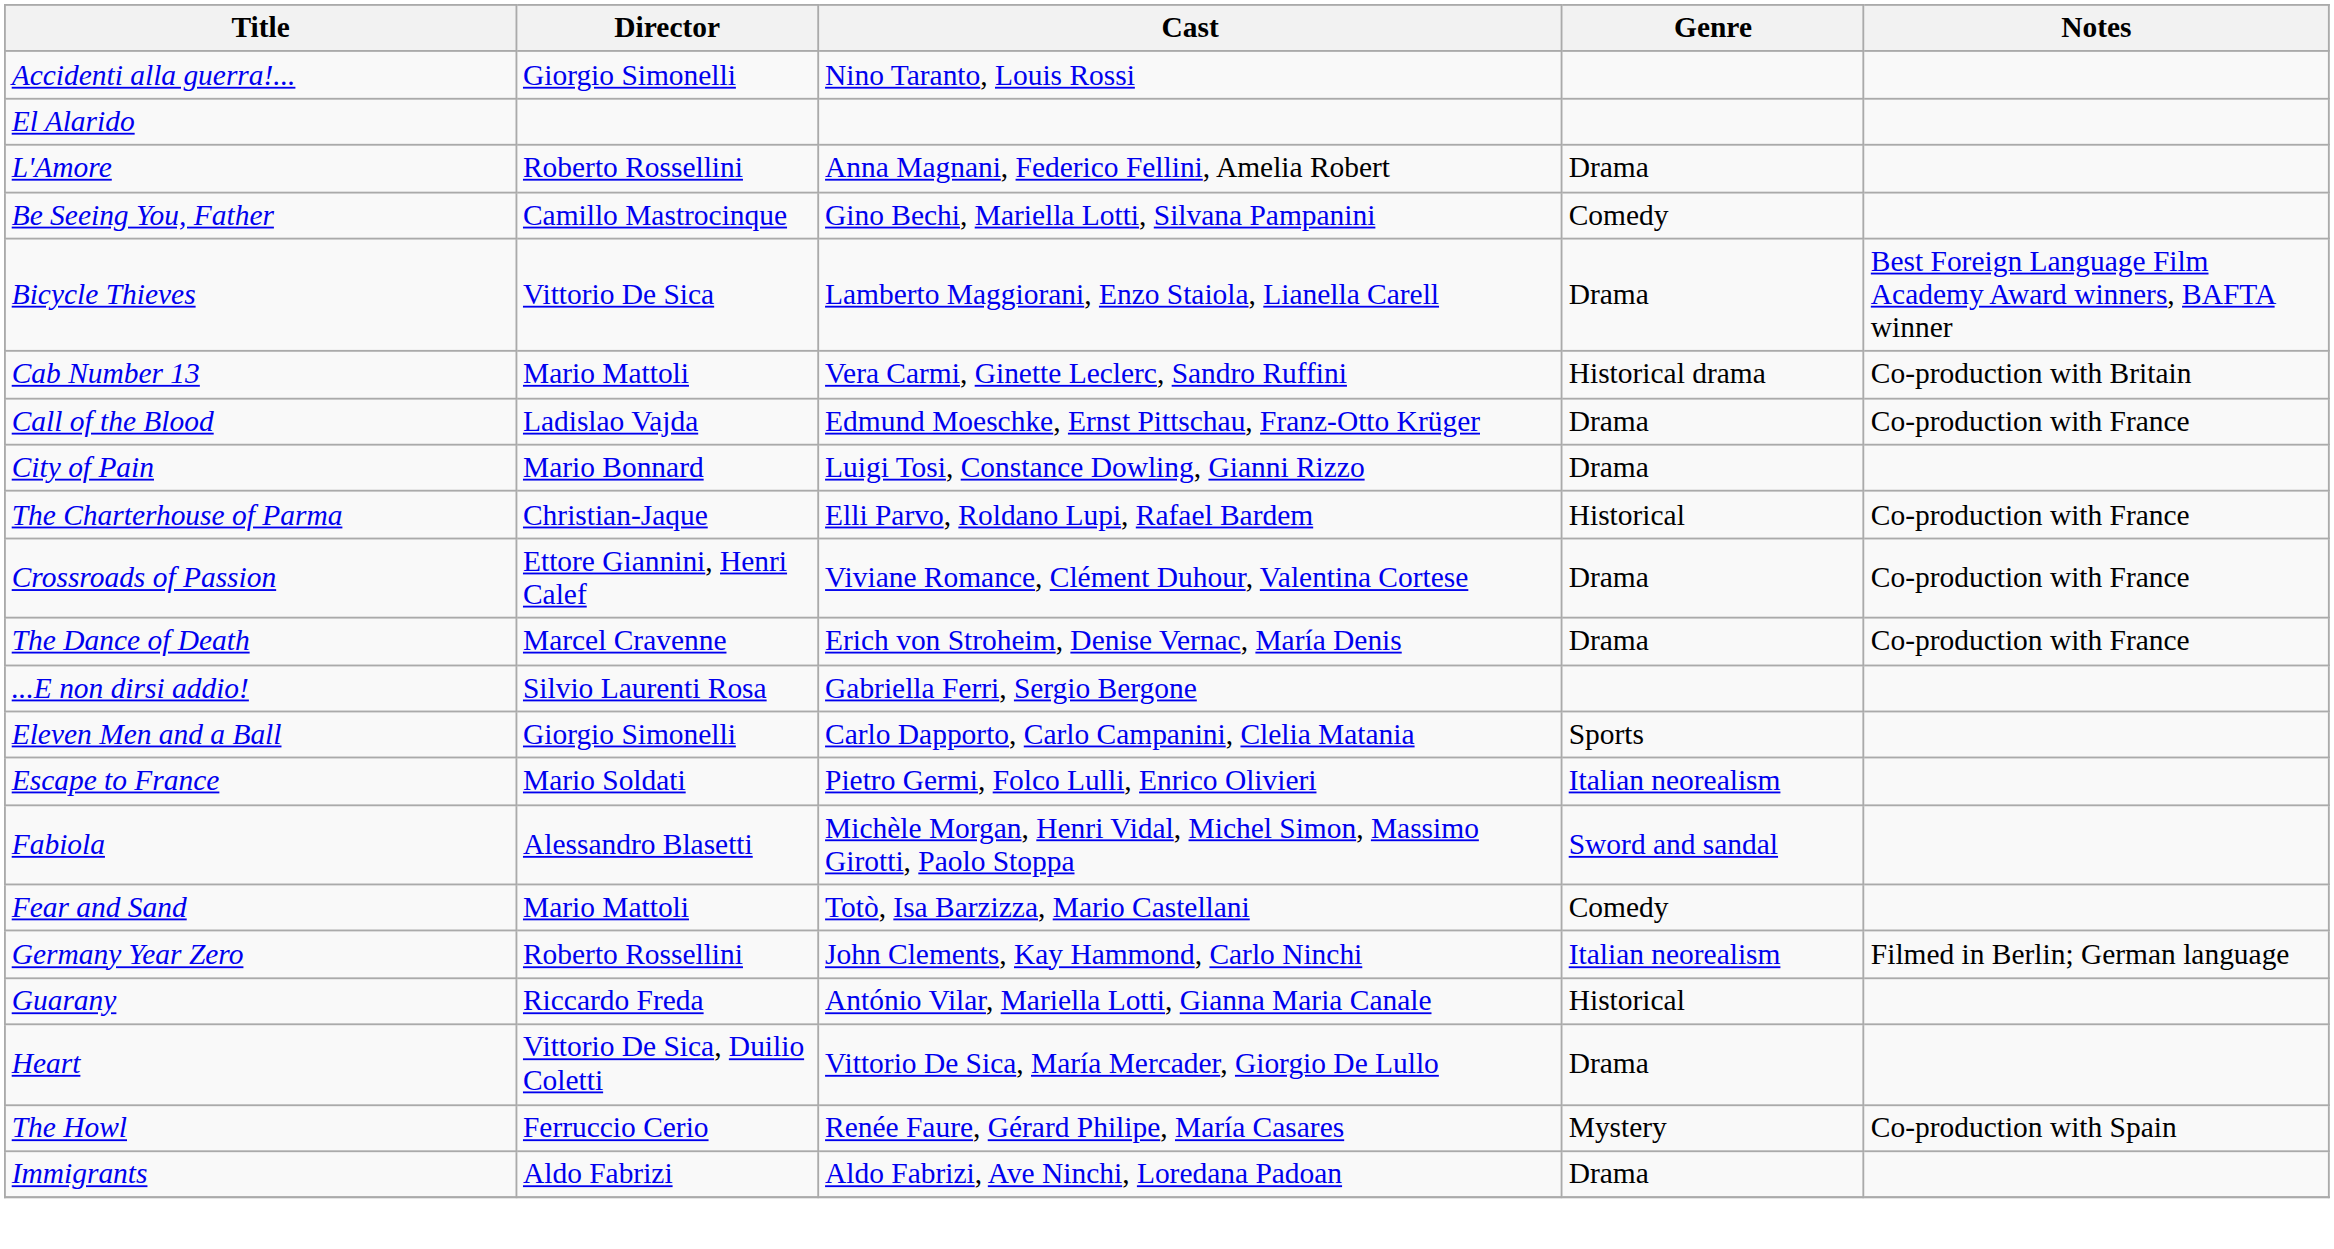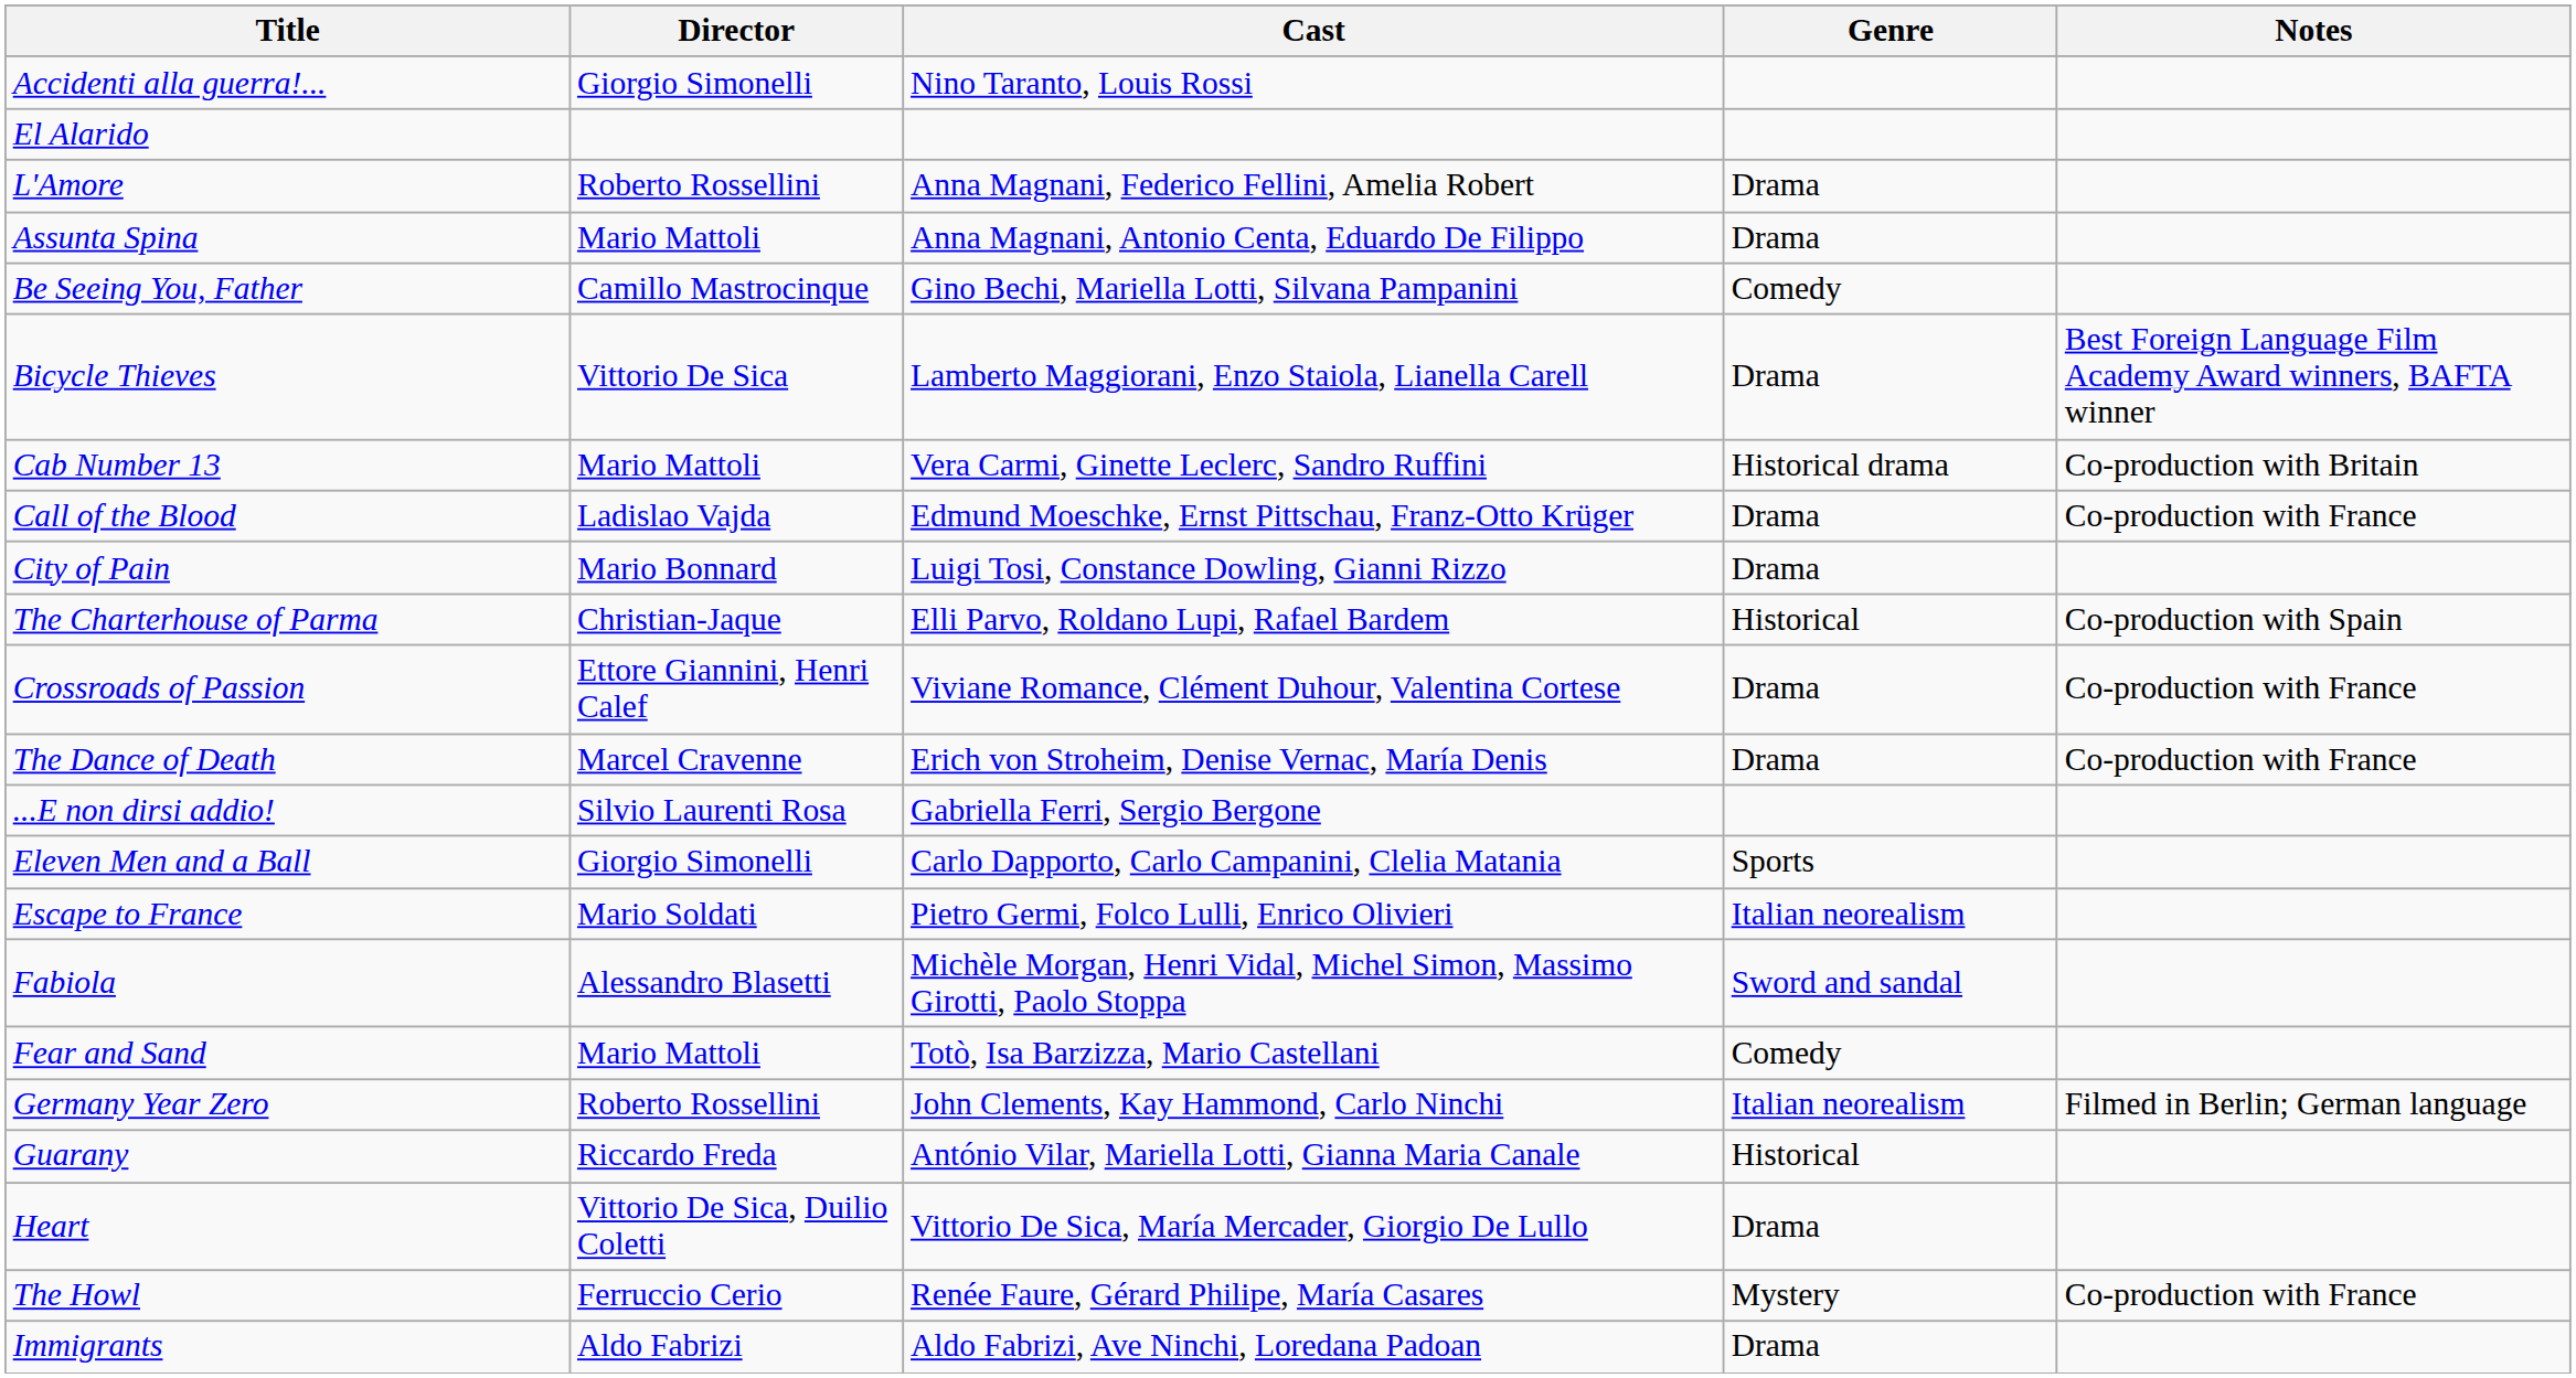+ row: Assunta Spina | Mario Mattoli | Anna Magnani, Antonio Centa, Eduardo De Filippo | Drama
The Charterhouse of Parma | Notes: Co-production with France -> Co-production with Spain
The Howl | Notes: Co-production with Spain -> Co-production with France
